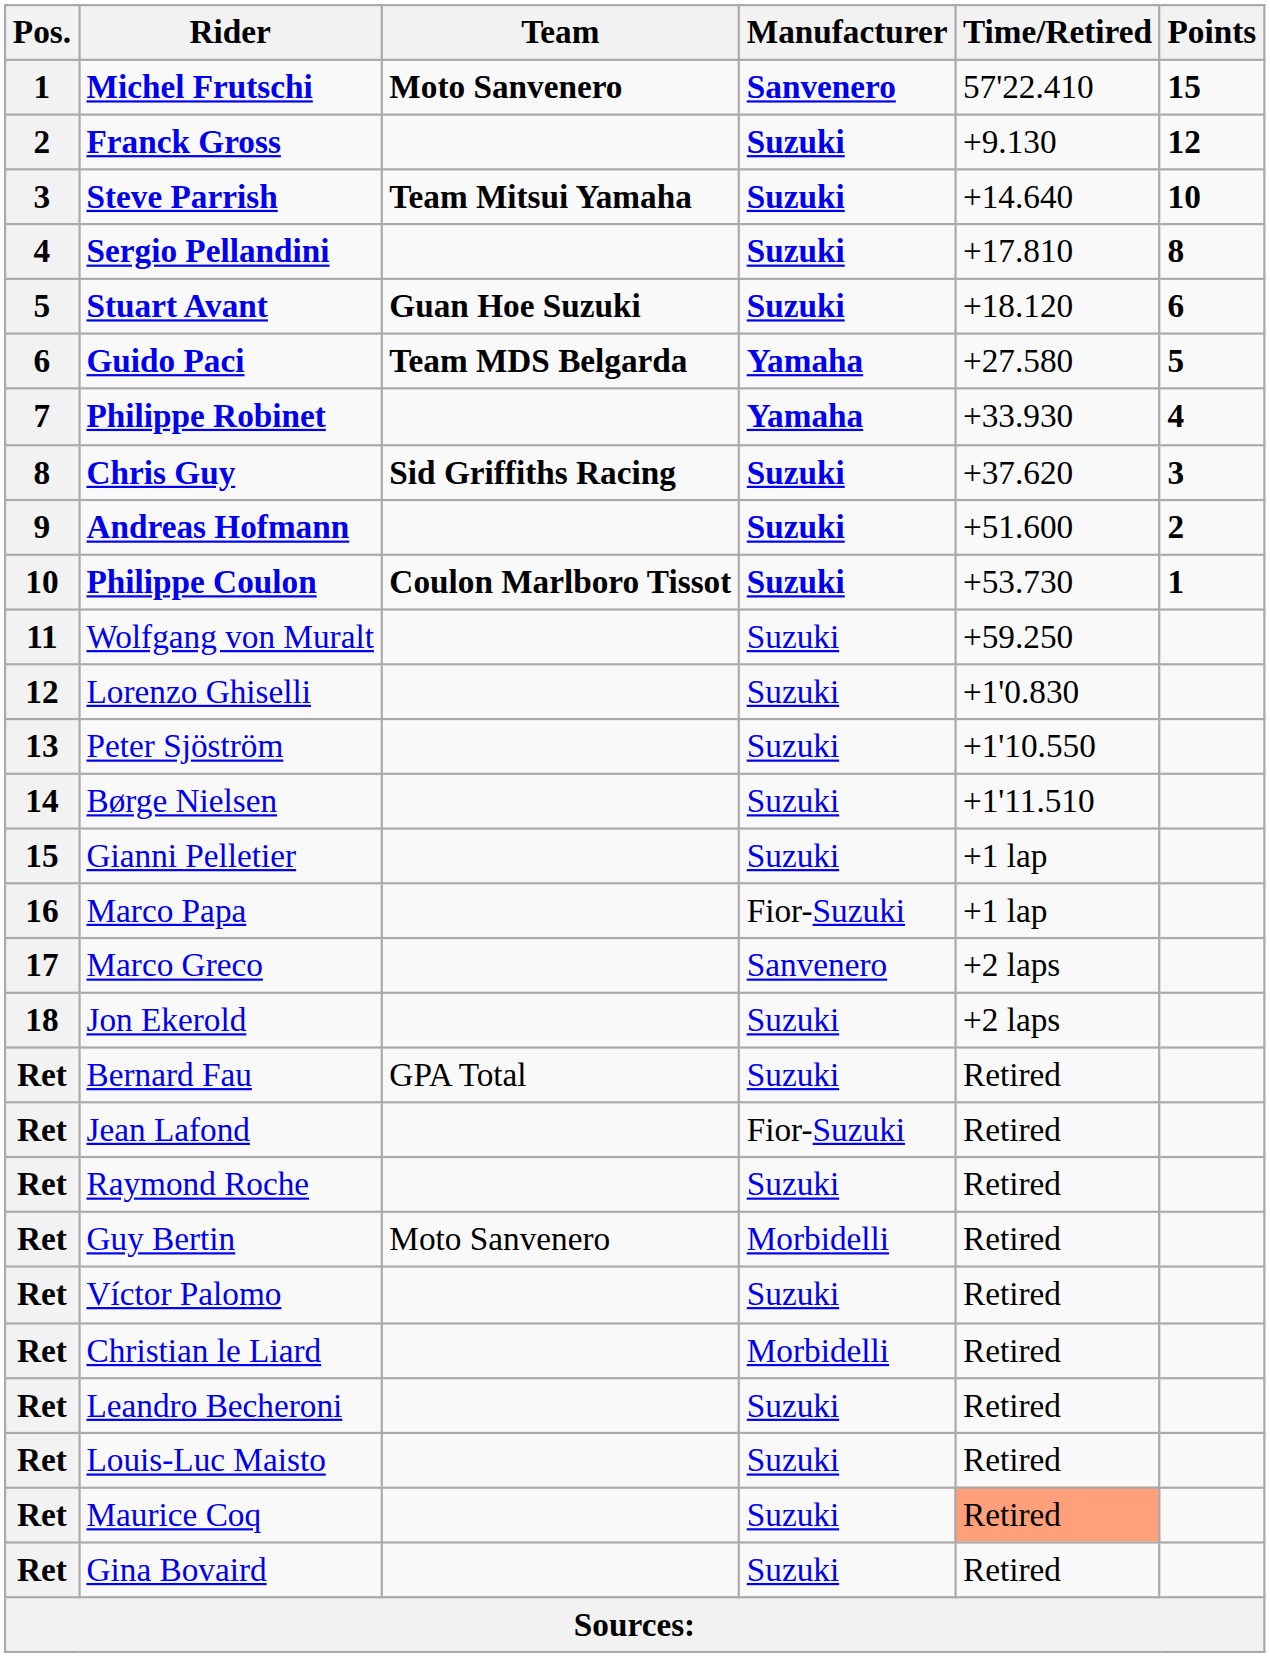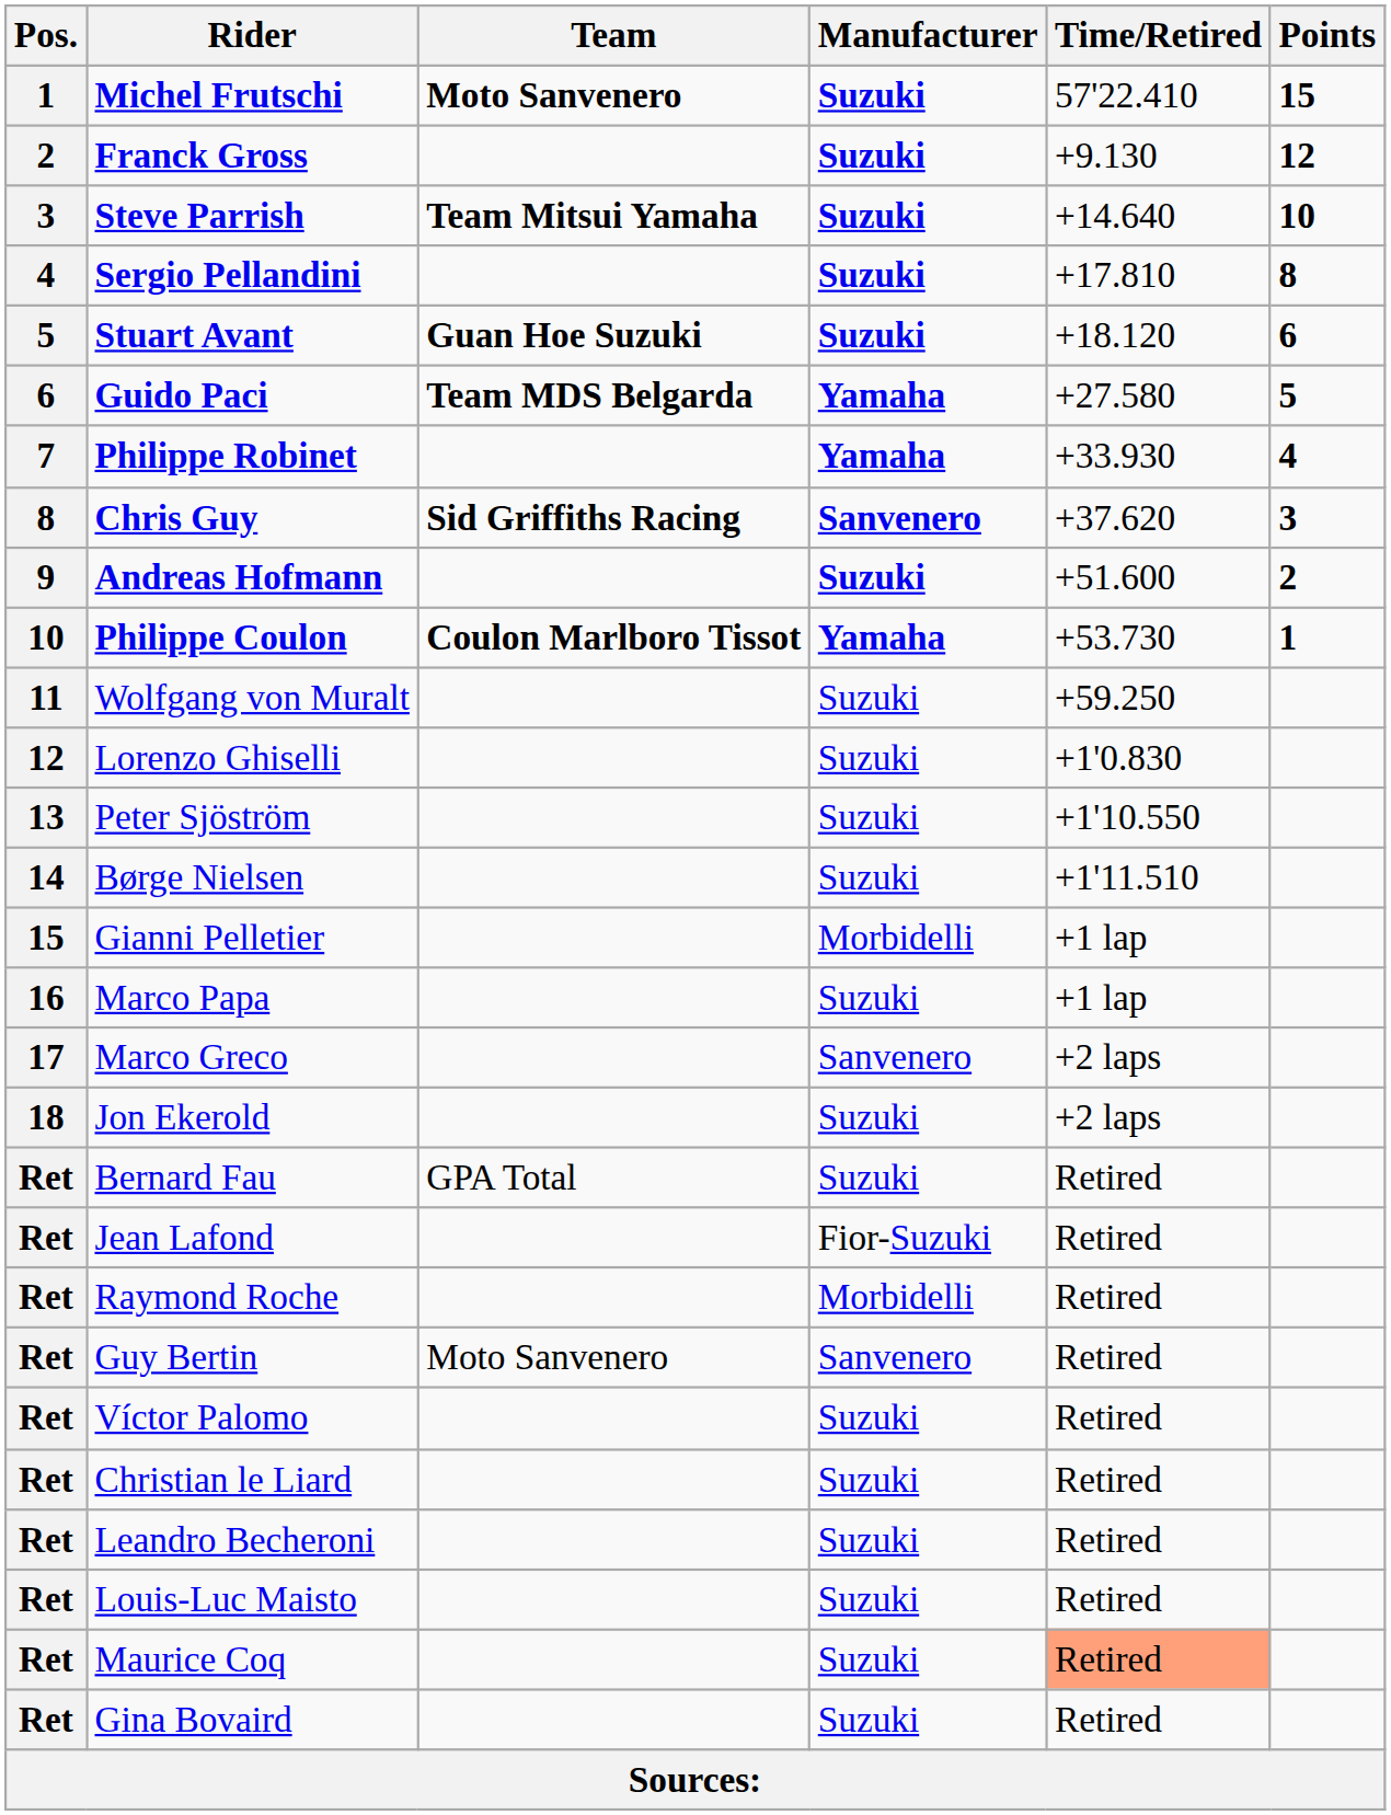Michel Frutschi | Manufacturer: Sanvenero -> Suzuki
Chris Guy | Manufacturer: Suzuki -> Sanvenero
Philippe Coulon | Manufacturer: Suzuki -> Yamaha
Gianni Pelletier | Manufacturer: Suzuki -> Morbidelli
Marco Papa | Manufacturer: Fior-Suzuki -> Suzuki
Raymond Roche | Manufacturer: Suzuki -> Morbidelli
Guy Bertin | Manufacturer: Morbidelli -> Sanvenero
Christian le Liard | Manufacturer: Morbidelli -> Suzuki
